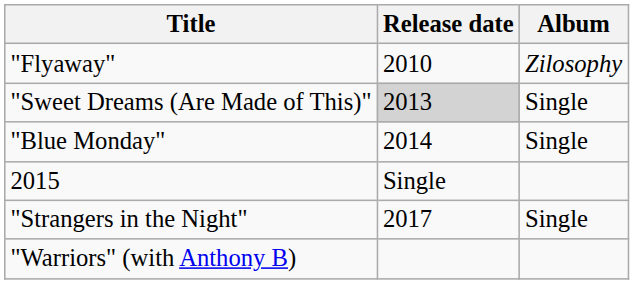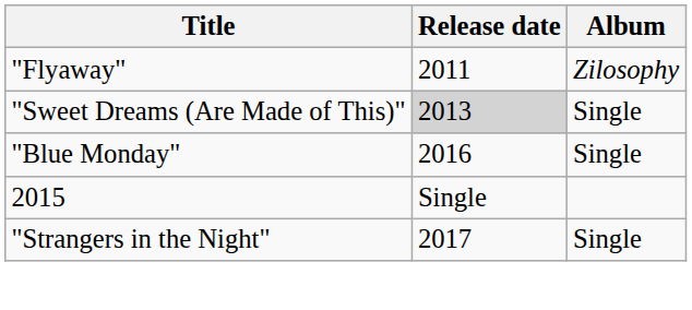"Flyaway" | Release date: 2010 -> 2011
"Blue Monday" | Release date: 2014 -> 2016
- row: "Warriors" (with Anthony B)
